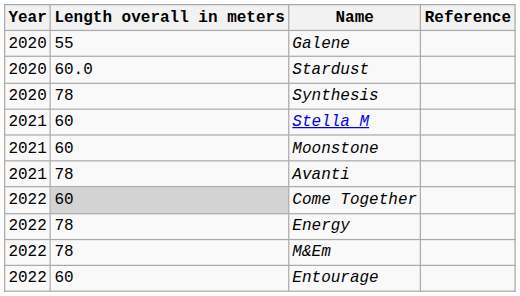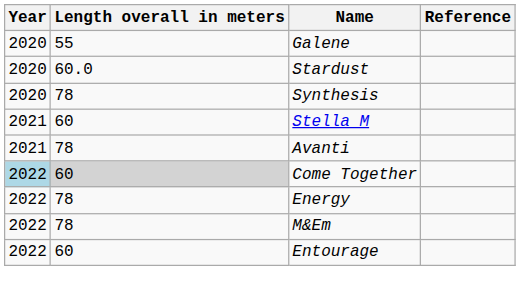- row: 2021 | 60 | Moonstone
Come Together | Year: no background -> lightblue background
